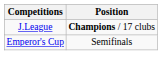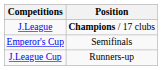+ row: J.League Cup | Runners-up
